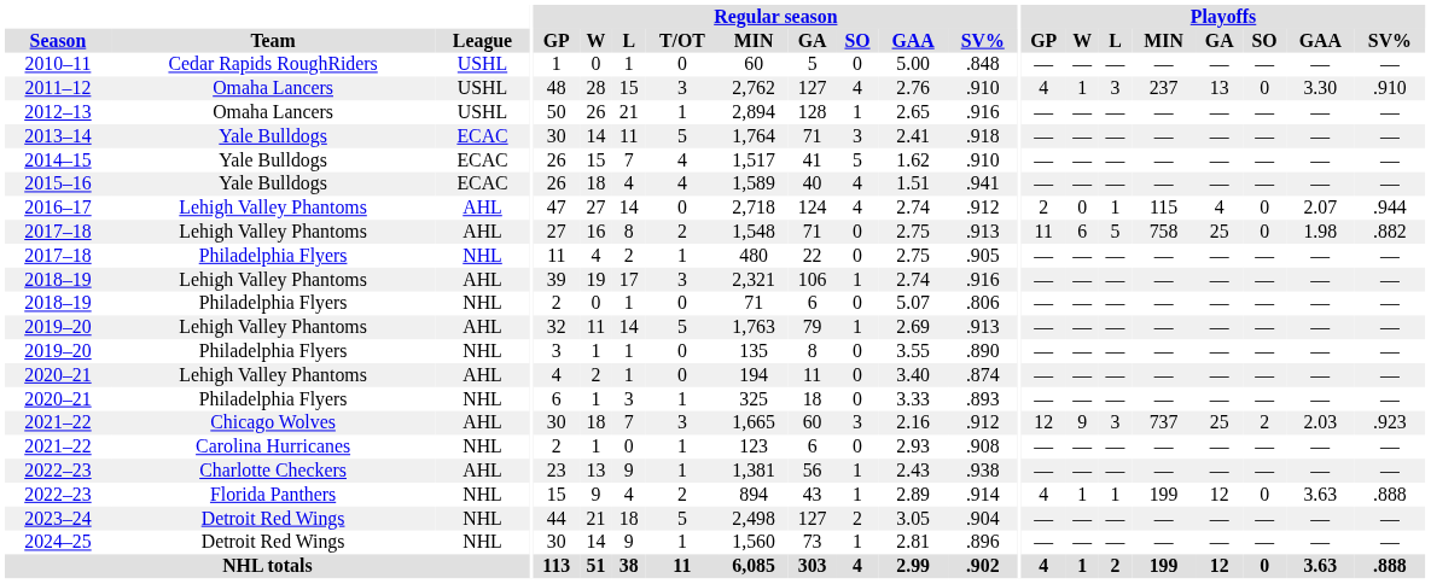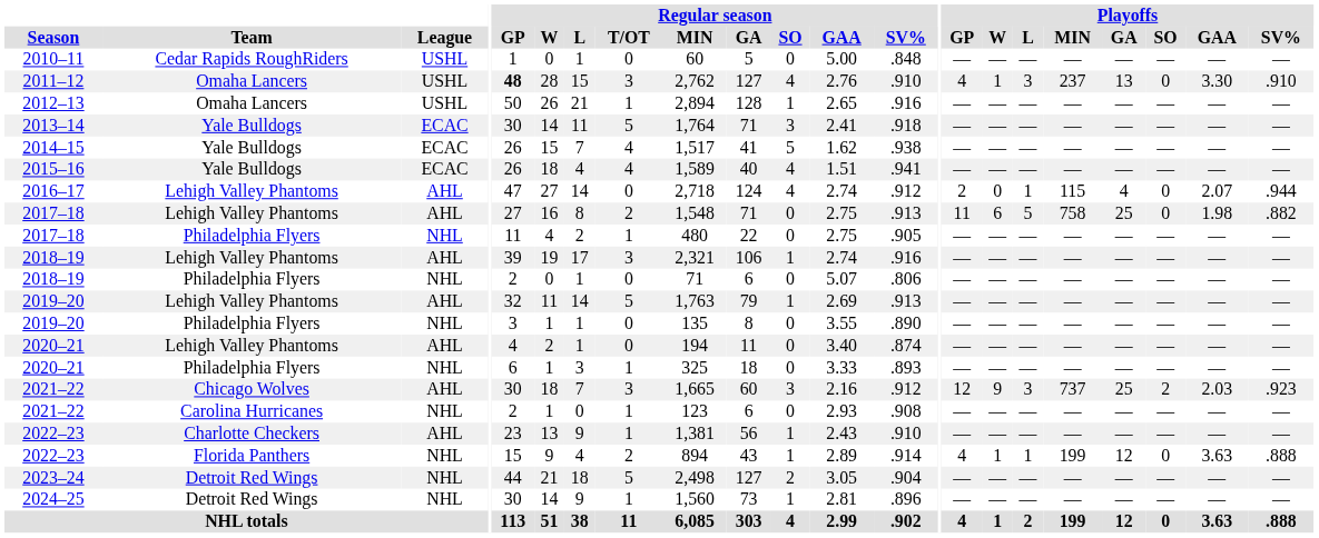2011–12 | Regular season / GP: normal -> bold
2014–15 | Regular season / SV%: .910 -> .938
2022–23 / Charlotte Checkers | Regular season / SV%: .938 -> .910
